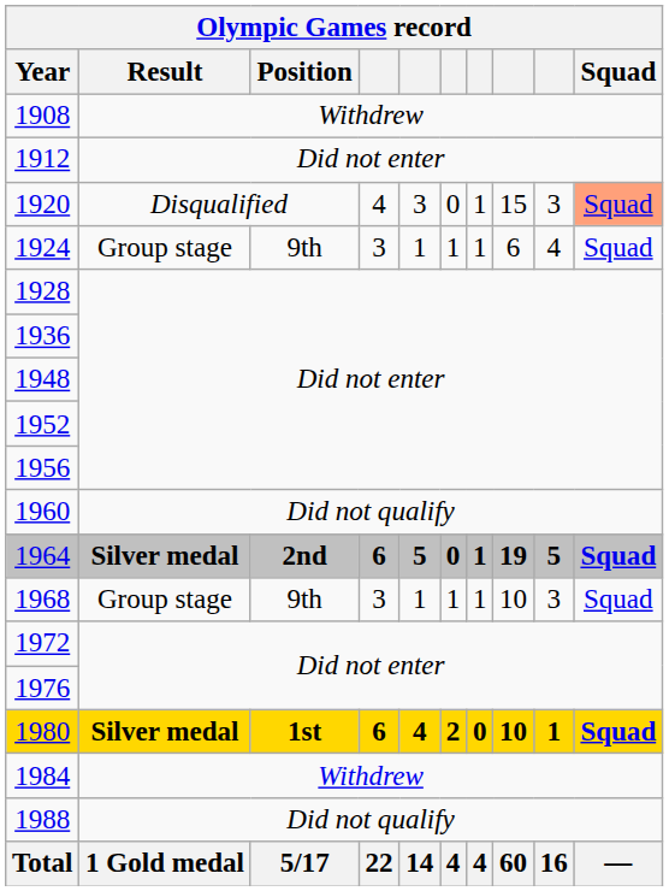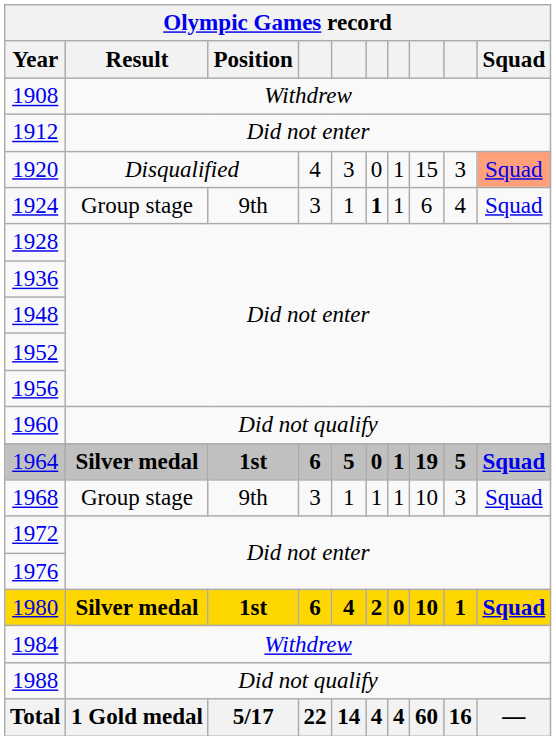1924 | column 6: normal -> bold
1964 | Position: 2nd -> 1st
